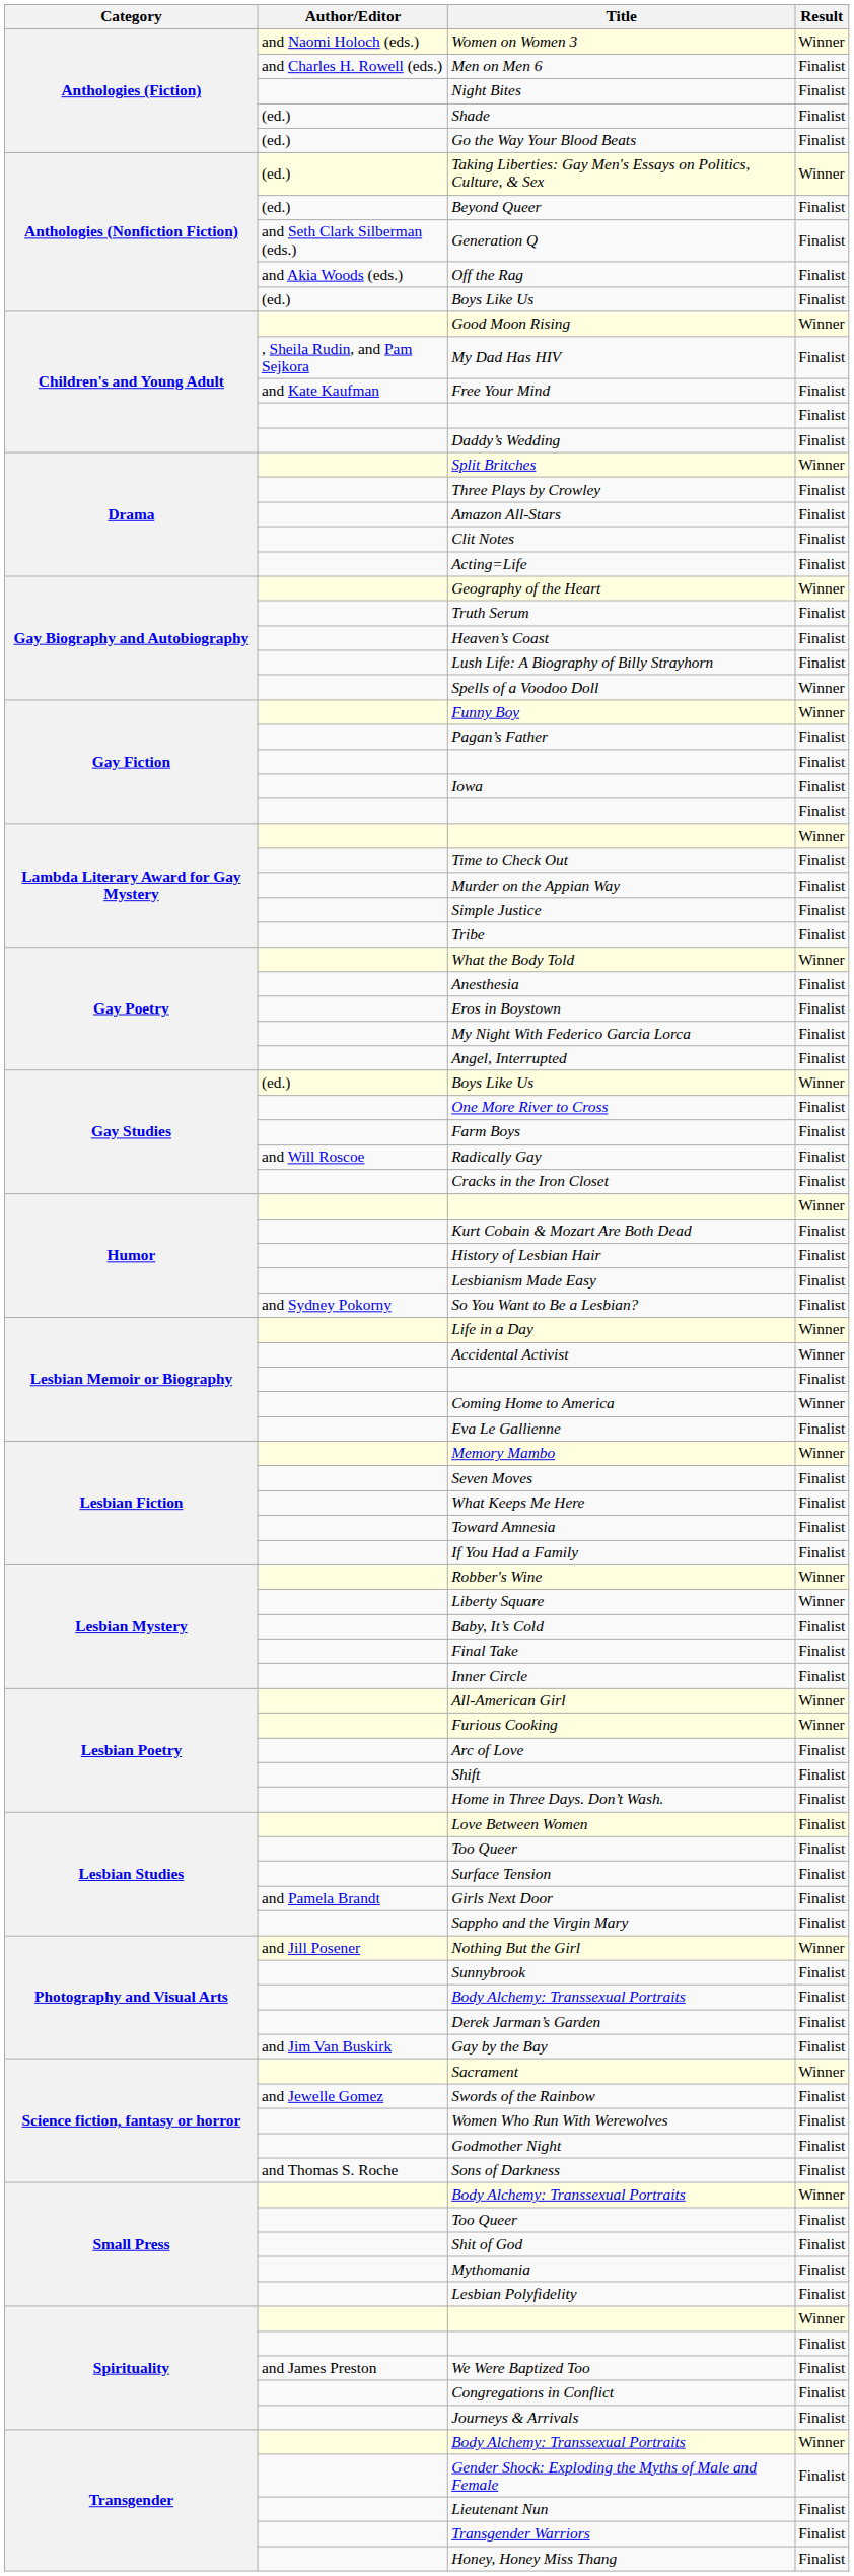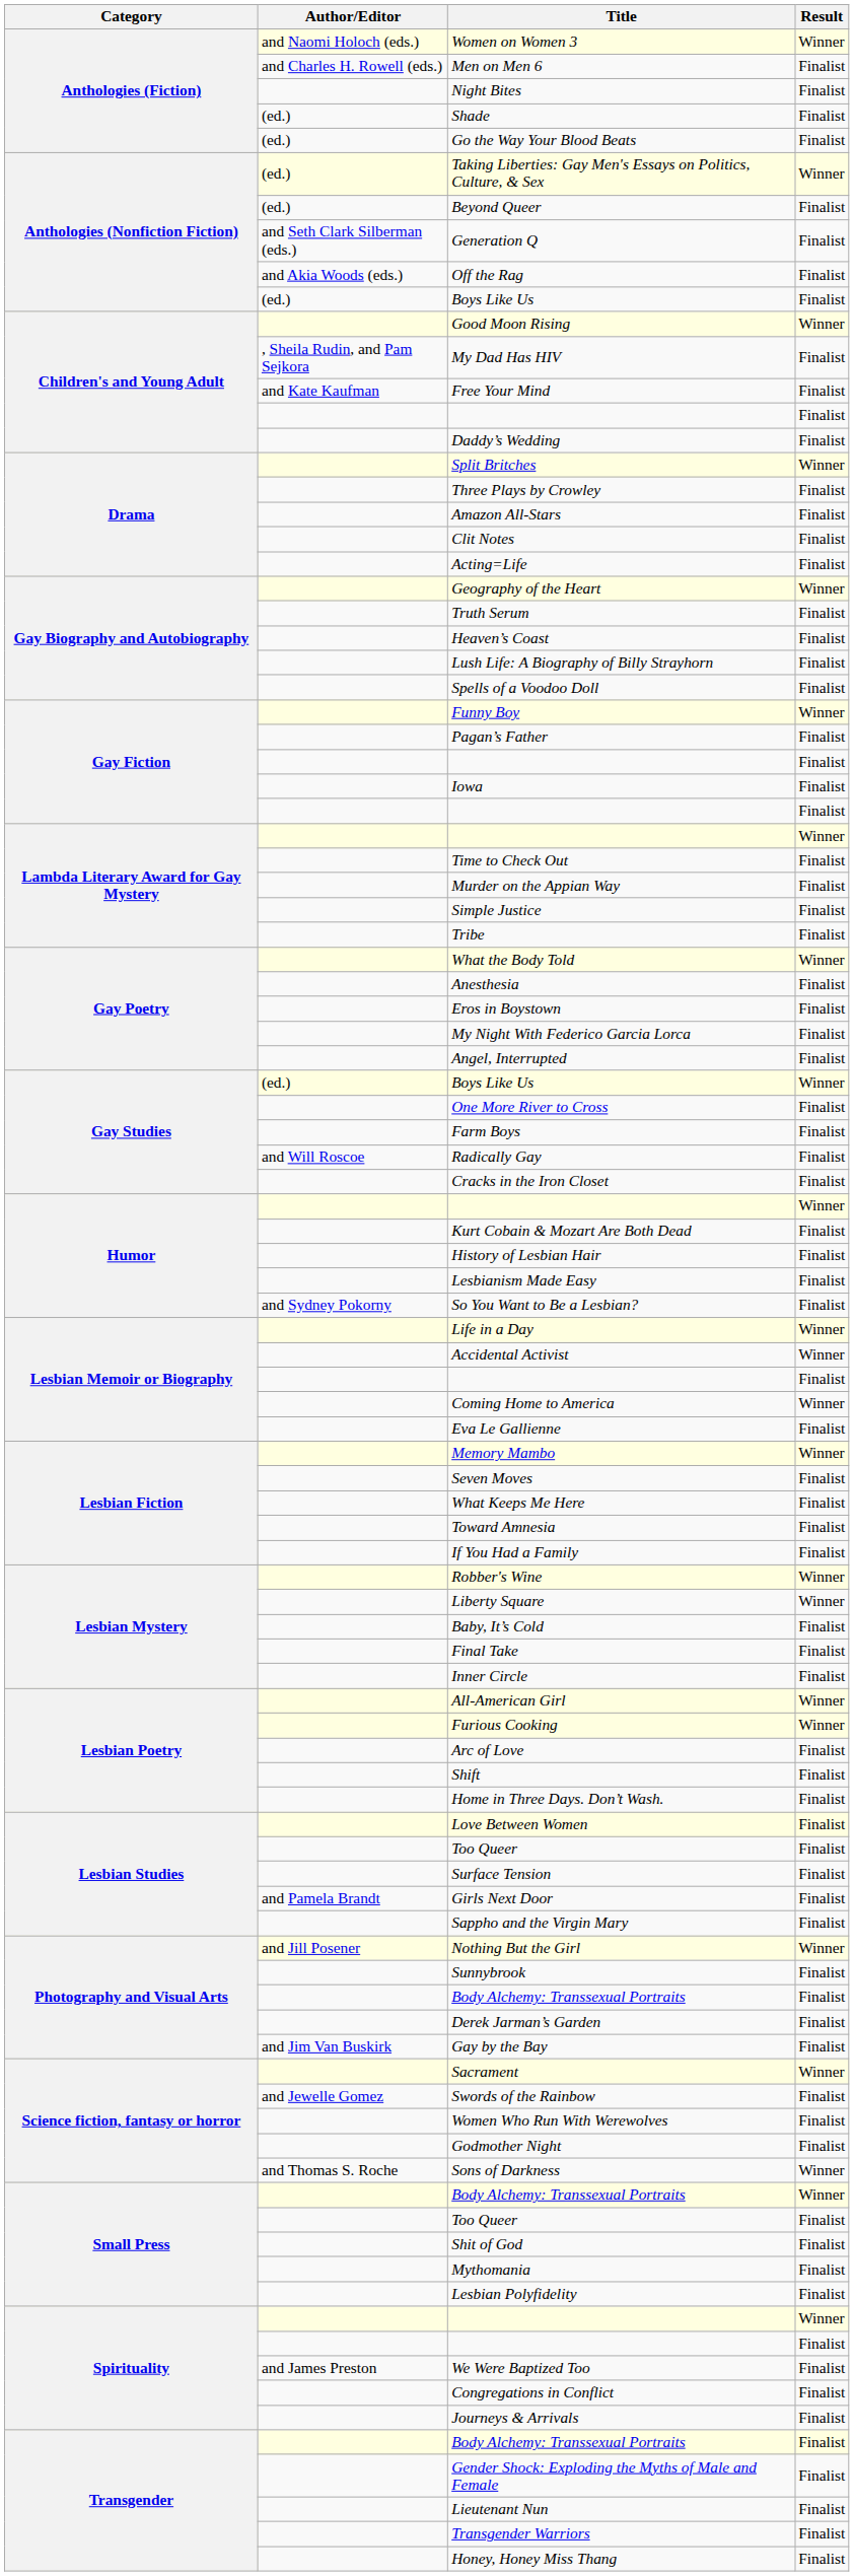Spells of a Voodoo Doll | Result: Winner -> Finalist
Sons of Darkness | Result: Finalist -> Winner
Transgender / Body Alchemy: Transsexual Portraits | Result: Winner -> Finalist
